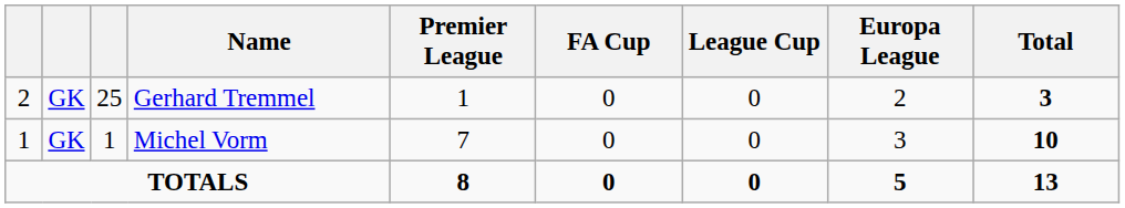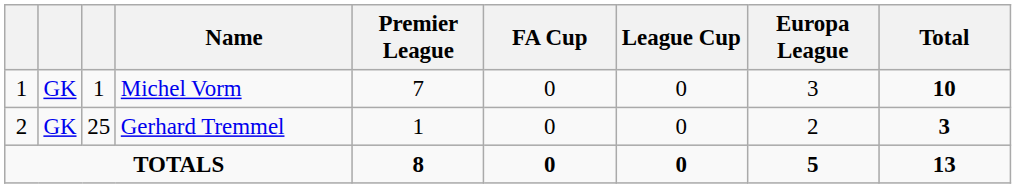rows swapped: Michel Vorm <-> Gerhard Tremmel
